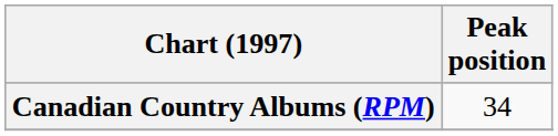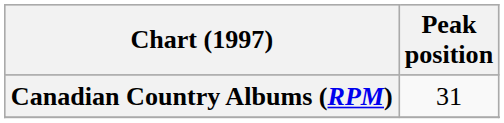Canadian Country Albums (RPM) | Peak position: 34 -> 31
